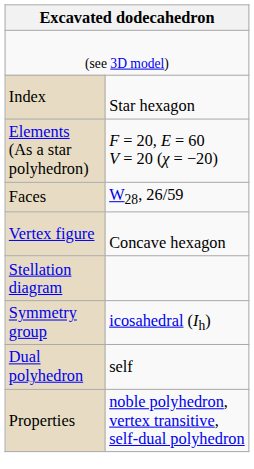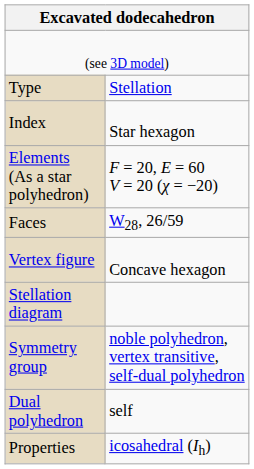+ row: Type | Stellation
Symmetry group | column 2: icosahedral (Ih) -> noble polyhedron, vertex transitive, self-dual polyhedron
Properties | column 2: noble polyhedron, vertex transitive, self-dual polyhedron -> icosahedral (Ih)
